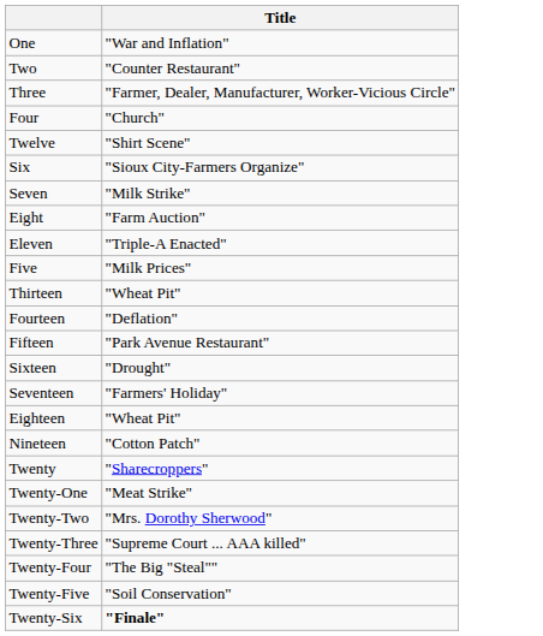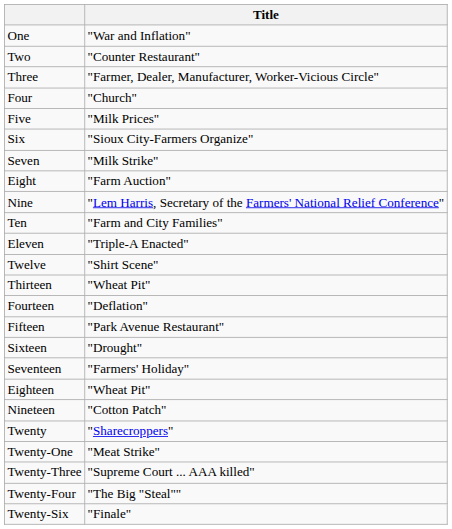rows swapped: Five <-> Twelve
+ row: Nine | "Lem Harris, Secretary of the Farmers' National Relief Conference"
+ row: Ten | "Farm and City Families"
- row: Twenty-Two | "Mrs. Dorothy Sherwood"
- row: Twenty-Five | "Soil Conservation"
Twenty-Six | Title: bold -> normal
